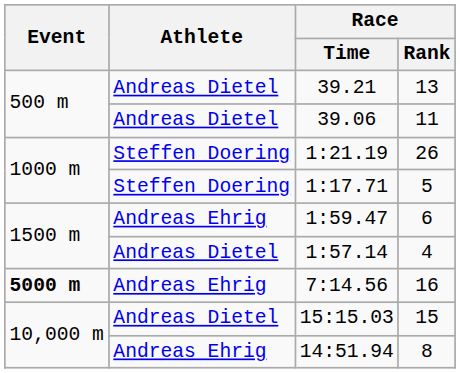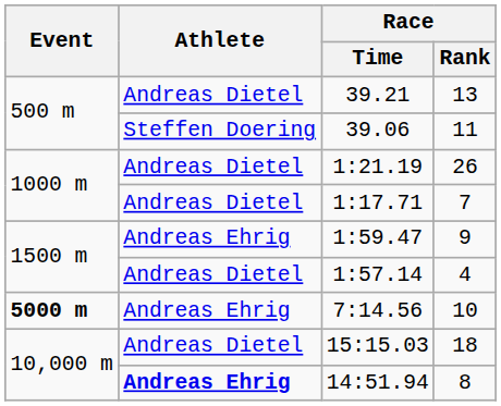39.06 | Athlete: Andreas Dietel -> Steffen Doering
1:21.19 | Athlete: Steffen Doering -> Andreas Dietel
1:17.71 | Athlete: Steffen Doering -> Andreas Dietel
1:17.71 | Race / Rank: 5 -> 7
1:59.47 | Race / Rank: 6 -> 9
7:14.56 | Race / Rank: 16 -> 10
15:15.03 | Race / Rank: 15 -> 18
14:51.94 | Athlete: normal -> bold
